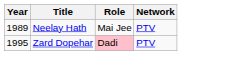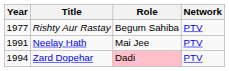+ row: 1977 | Rishty Aur Rastay | Begum Sahiba | PTV
Neelay Hath | Year: 1989 -> 1991
Zard Dopehar | Year: 1995 -> 1994
